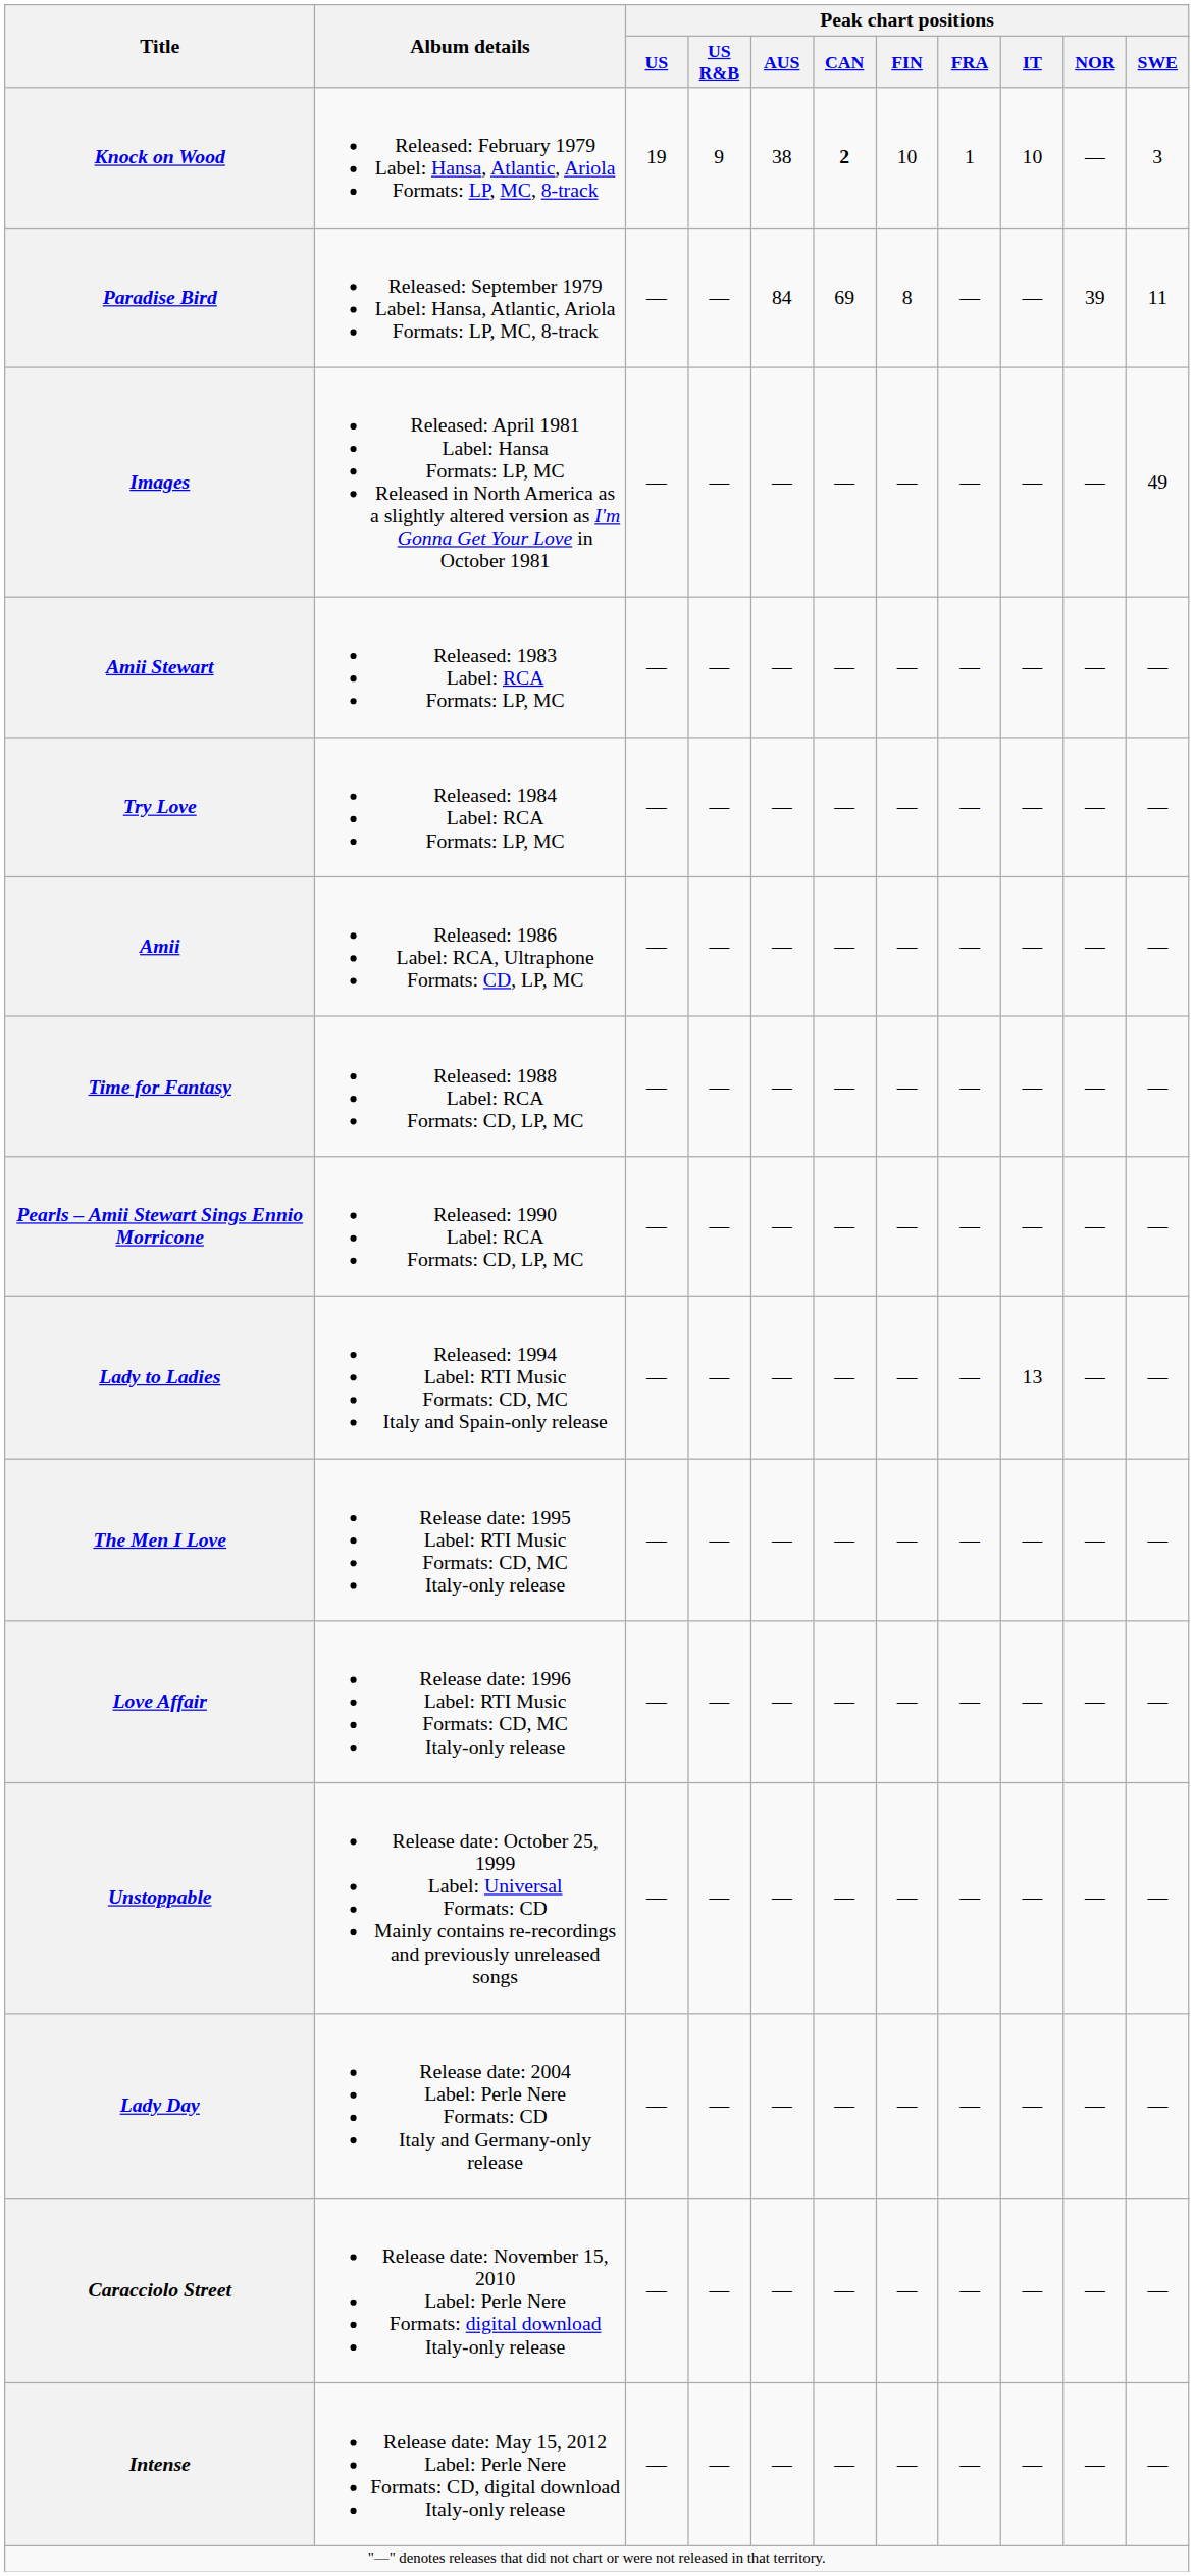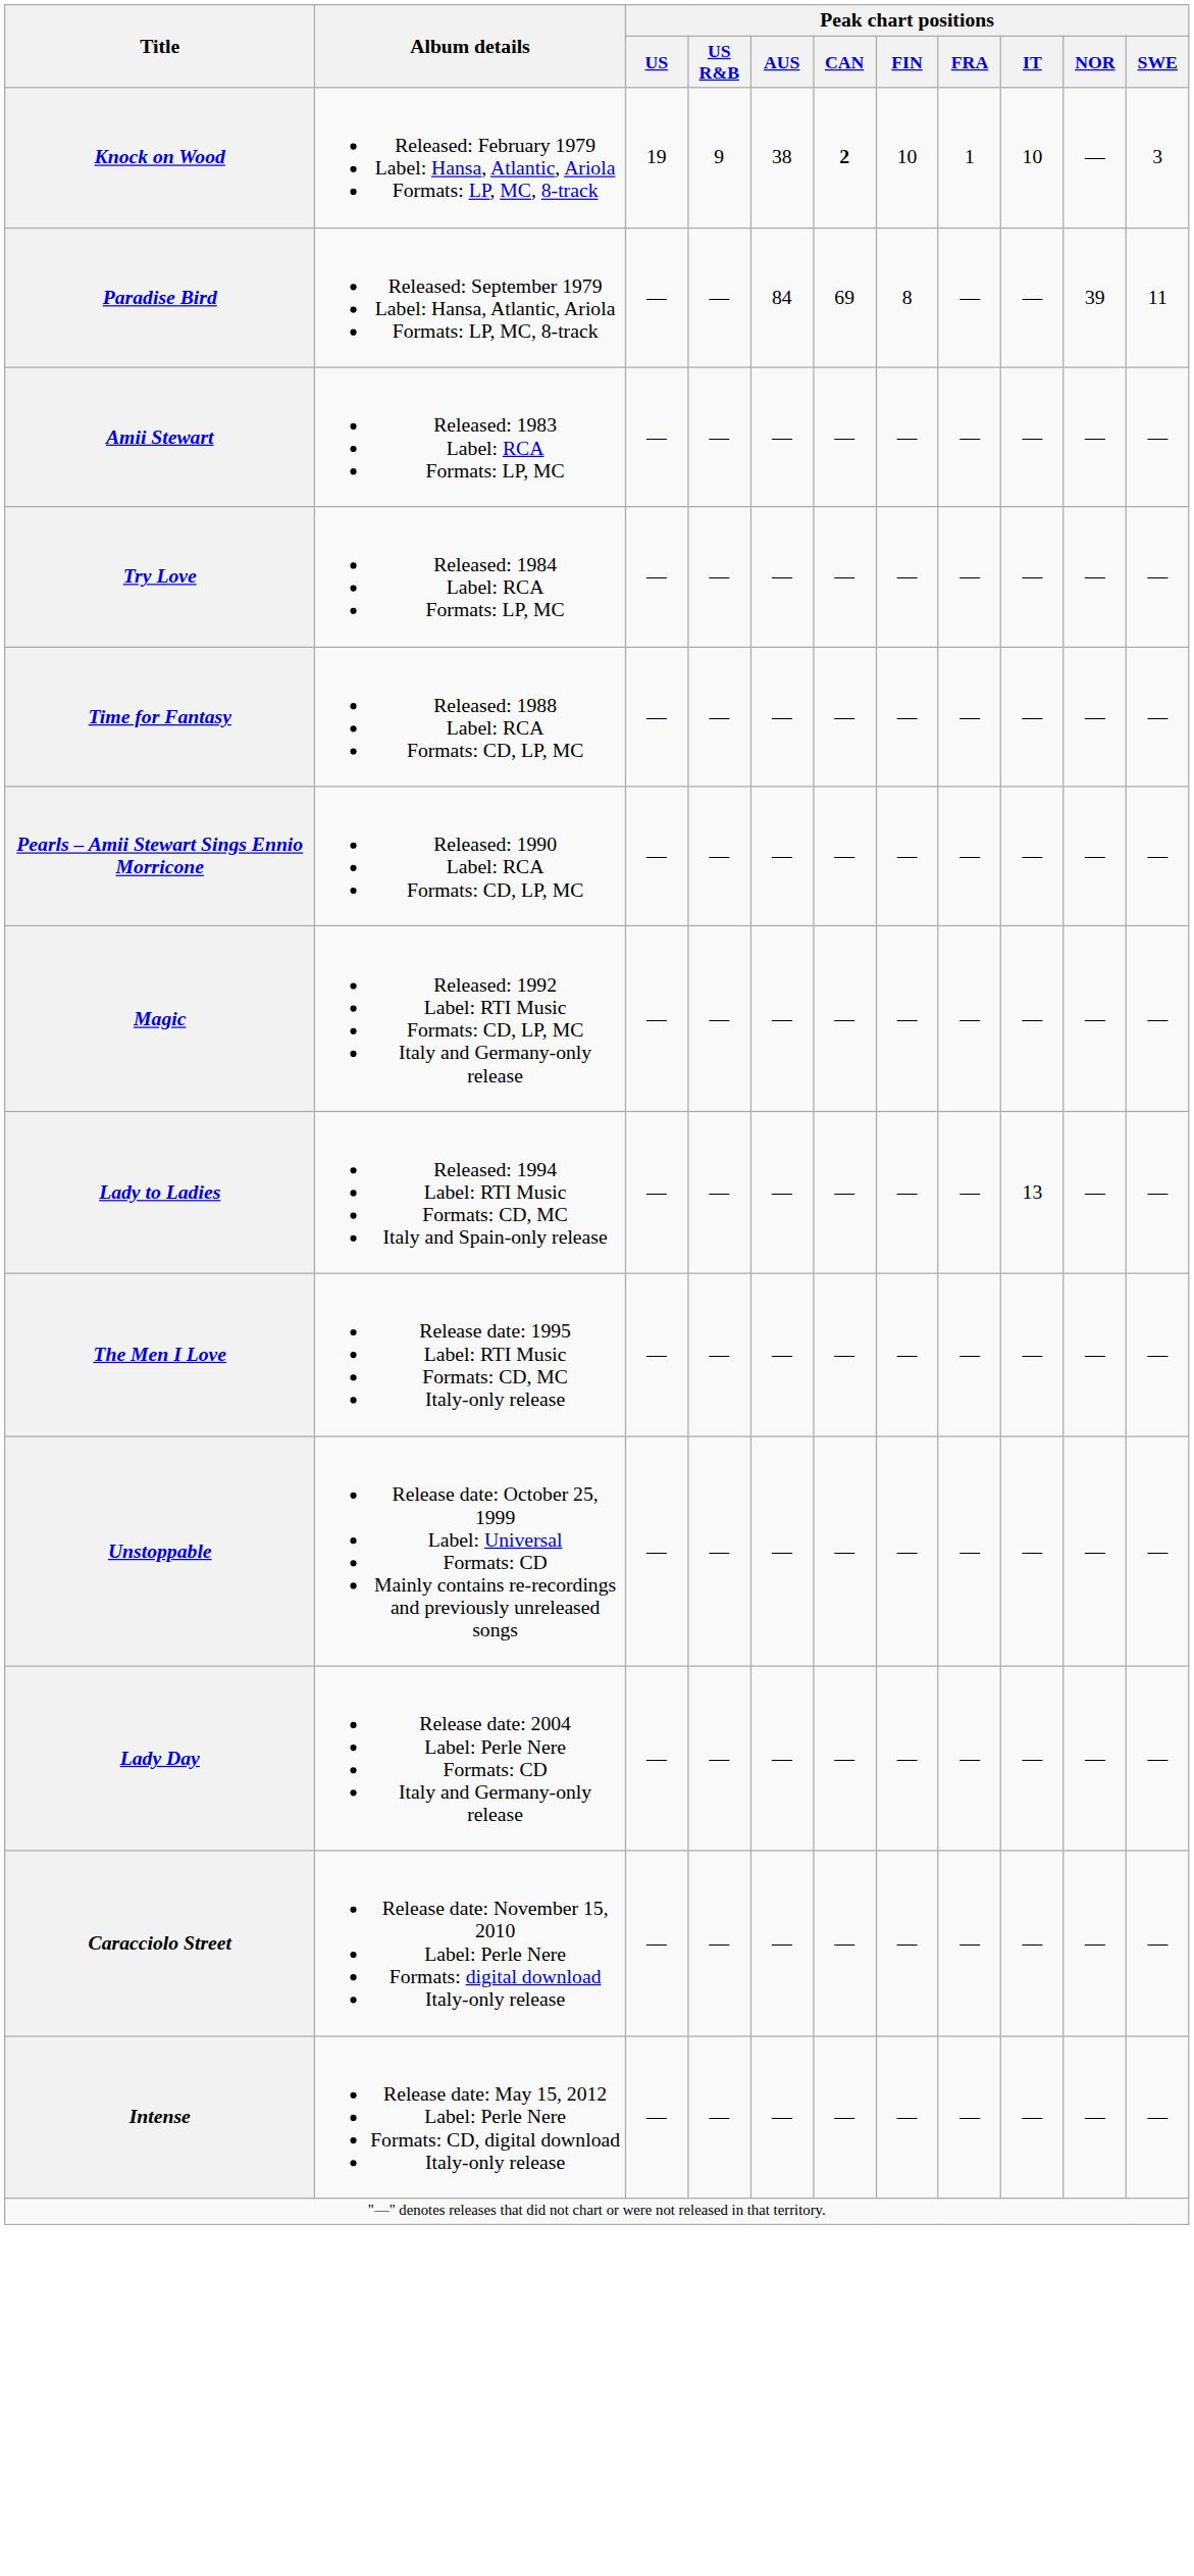- row: Images | Released: April 1981 Label: Hansa Formats: LP, MC Released in North America as a slightly altered version as I'm Gonna Get Your Love in October 1981 | — | — | — | — | — | — | — | — | 49
- row: Amii | Released: 1986 Label: RCA, Ultraphone Formats: CD, LP, MC | — | — | — | — | — | — | — | — | —
+ row: Magic | Released: 1992 Label: RTI Music Formats: CD, LP, MC Italy and Germany-only release | — | — | — | — | — | — | — | — | —
- row: Love Affair | Release date: 1996 Label: RTI Music Formats: CD, MC Italy-only release | — | — | — | — | — | — | — | — | —
